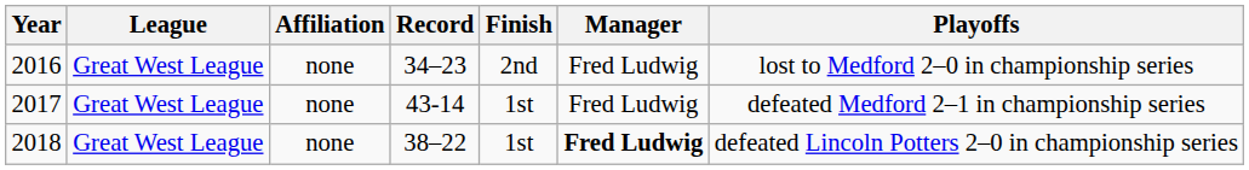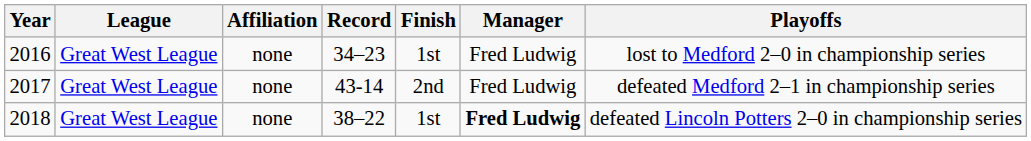2016 | Finish: 2nd -> 1st
2017 | Finish: 1st -> 2nd
